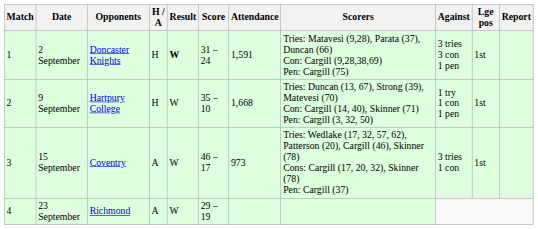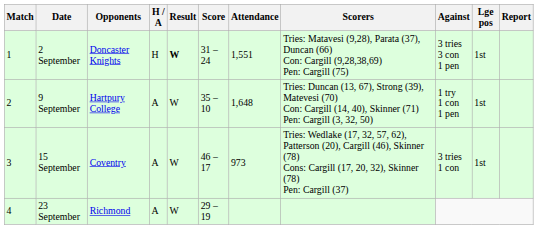2 September | Attendance: 1,591 -> 1,551
9 September | H / A: H -> A
9 September | Attendance: 1,668 -> 1,648
